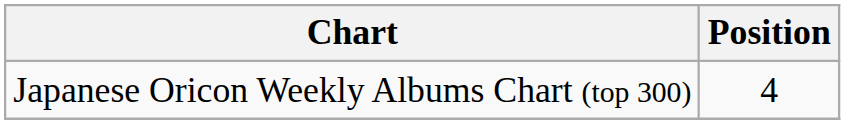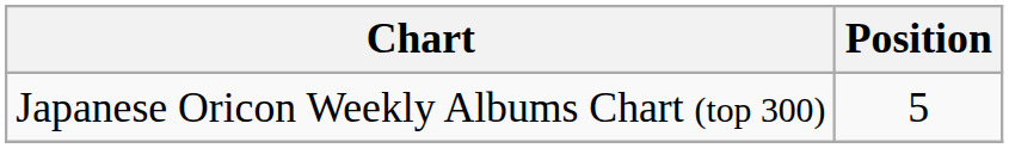Japanese Oricon Weekly Albums Chart (top 300) | Position: 4 -> 5
